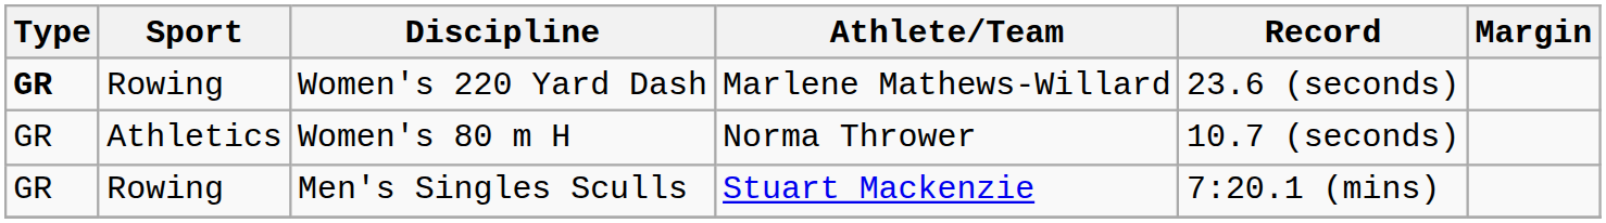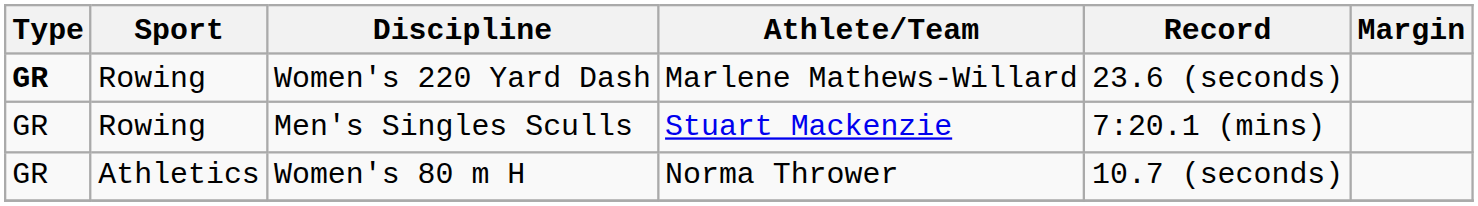rows swapped: Women's 80 m H <-> Men's Singles Sculls
